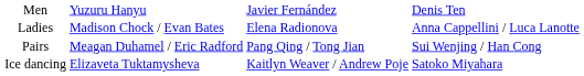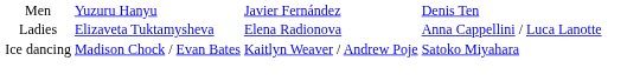Ladies | column 2: Madison Chock / Evan Bates -> Elizaveta Tuktamysheva
- row: Pairs | Meagan Duhamel / Eric Radford | Pang Qing / Tong Jian | Sui Wenjing / Han Cong
Ice dancing | column 2: Elizaveta Tuktamysheva -> Madison Chock / Evan Bates
